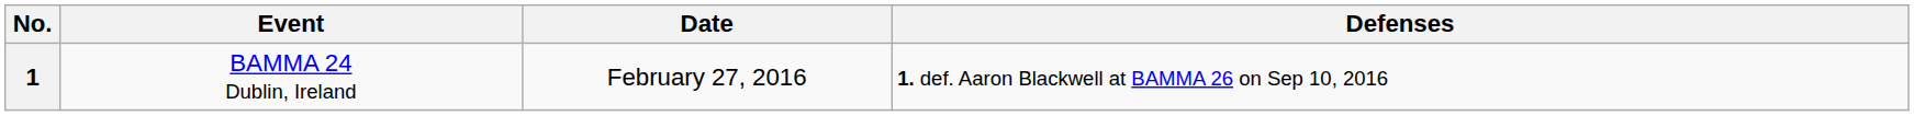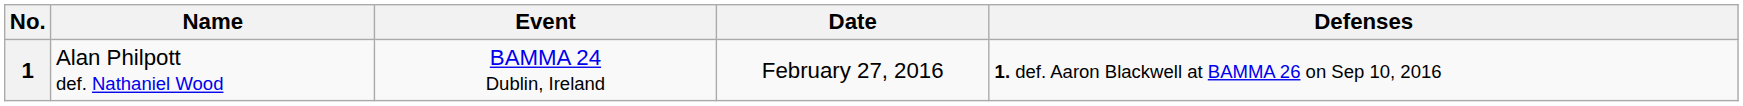+ column: Name | Alan Philpott def. Nathaniel Wood
